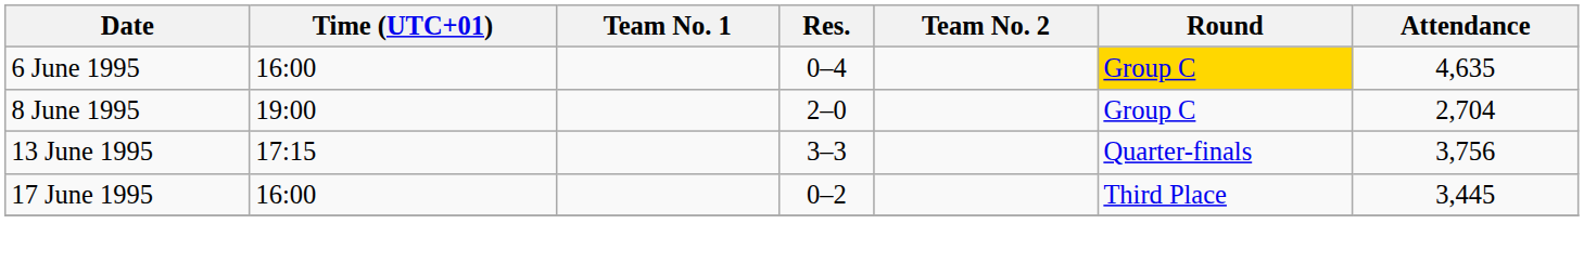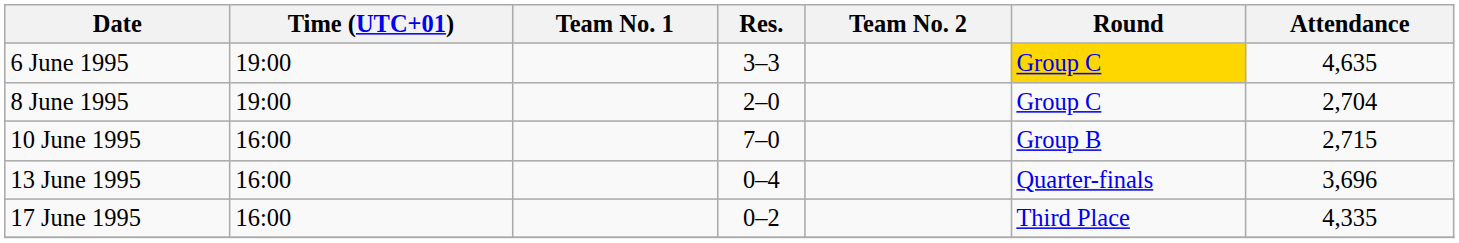6 June 1995 | Time (UTC+01): 16:00 -> 19:00
6 June 1995 | Res.: 0–4 -> 3–3
+ row: 10 June 1995 | 16:00 | 7–0 | Group B | 2,715
13 June 1995 | Time (UTC+01): 17:15 -> 16:00
13 June 1995 | Res.: 3–3 -> 0–4
13 June 1995 | Attendance: 3,756 -> 3,696
17 June 1995 | Attendance: 3,445 -> 4,335
